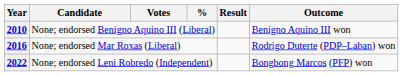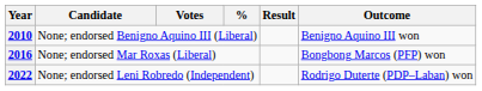2016 | Outcome: Rodrigo Duterte (PDP–Laban) won -> Bongbong Marcos (PFP) won
2022 | Outcome: Bongbong Marcos (PFP) won -> Rodrigo Duterte (PDP–Laban) won
